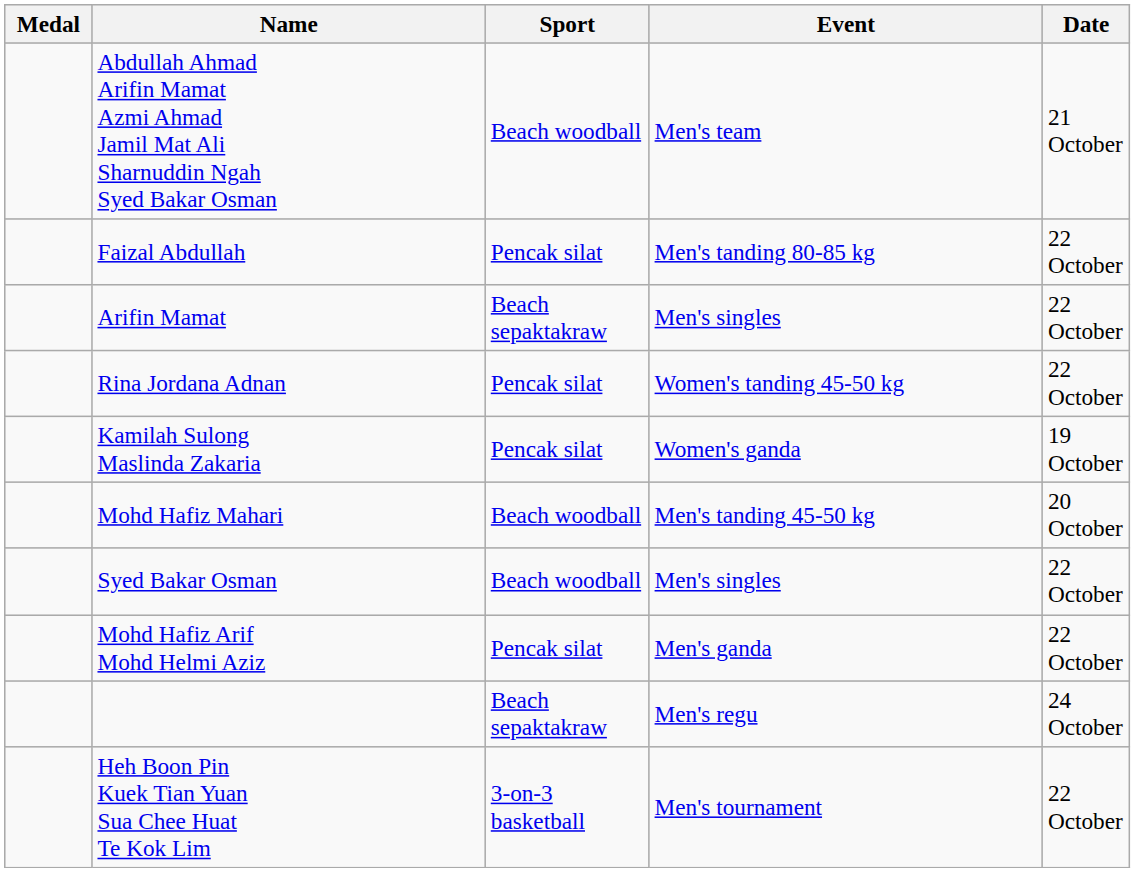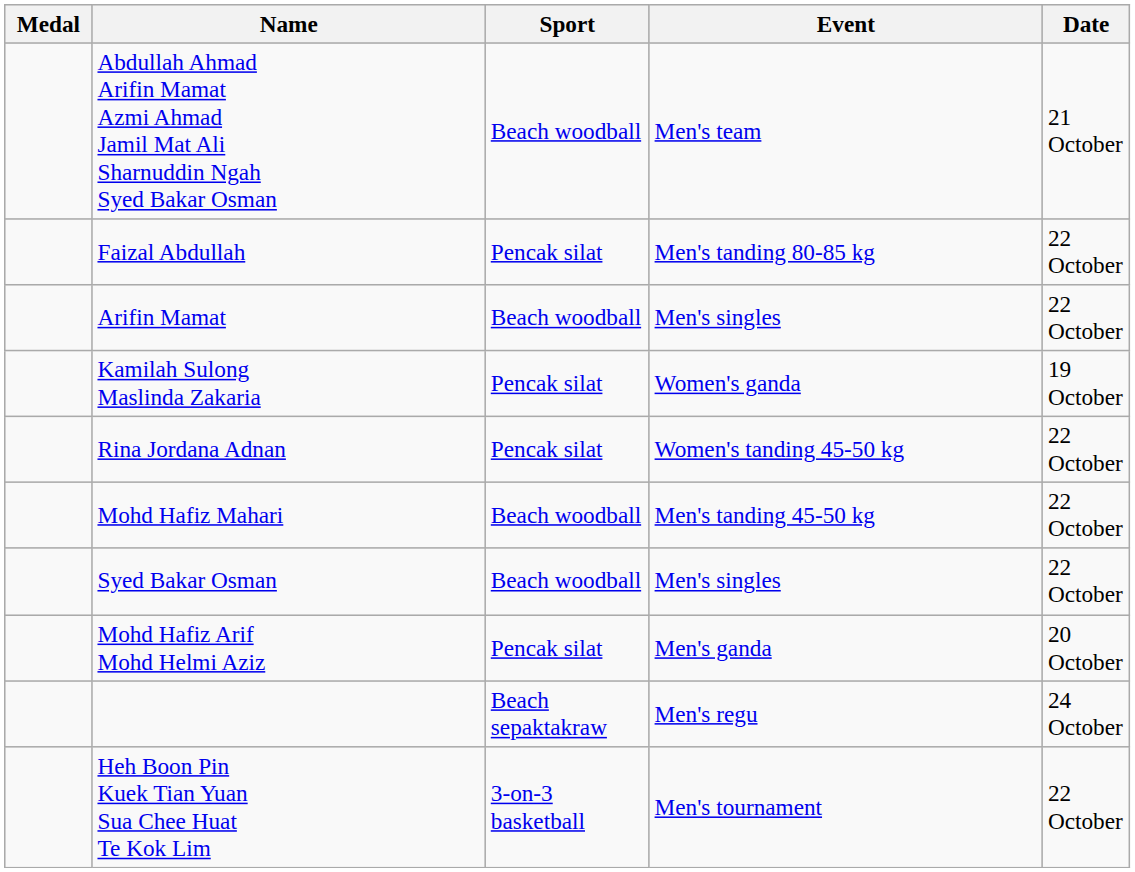Arifin Mamat | Sport: Beach sepaktakraw -> Beach woodball
rows swapped: Rina Jordana Adnan <-> Kamilah Sulong Maslinda Zakaria
Mohd Hafiz Mahari | Date: 20 October -> 22 October
Mohd Hafiz Arif Mohd Helmi Aziz | Date: 22 October -> 20 October
